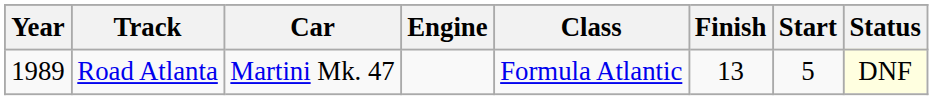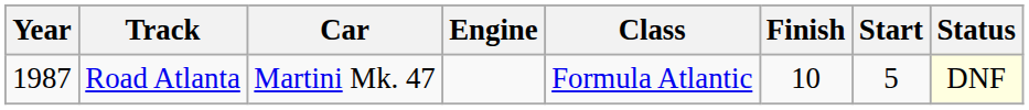Road Atlanta | Year: 1989 -> 1987
Road Atlanta | Finish: 13 -> 10
